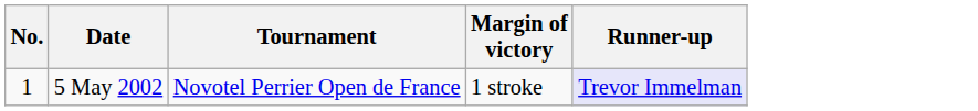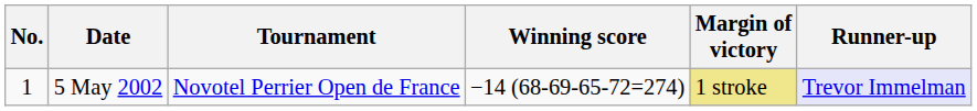+ column: Winning score | −14 (68-69-65-72=274)
5 May 2002 | Margin of victory: no background -> khaki background
